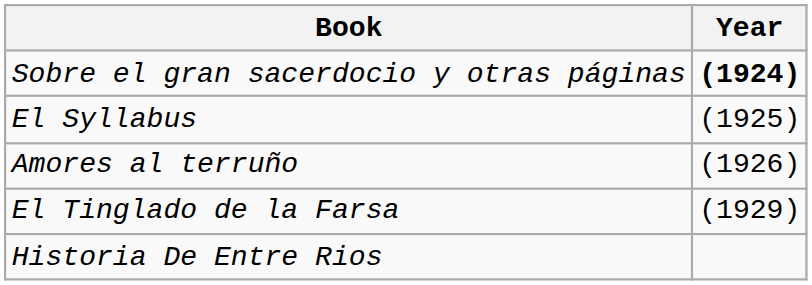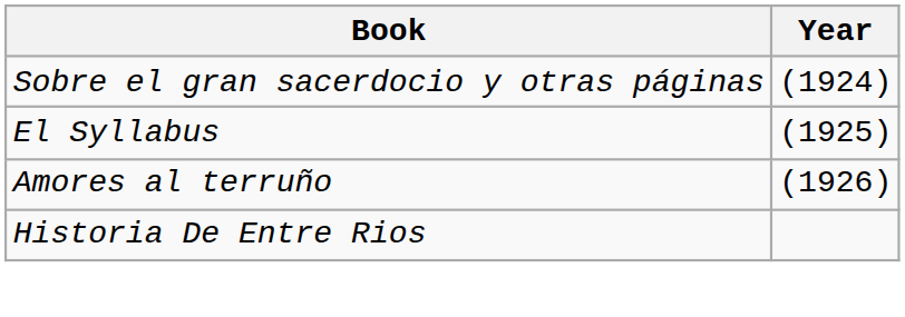Sobre el gran sacerdocio y otras páginas | Year: bold -> normal
- row: El Tinglado de la Farsa | (1929)
